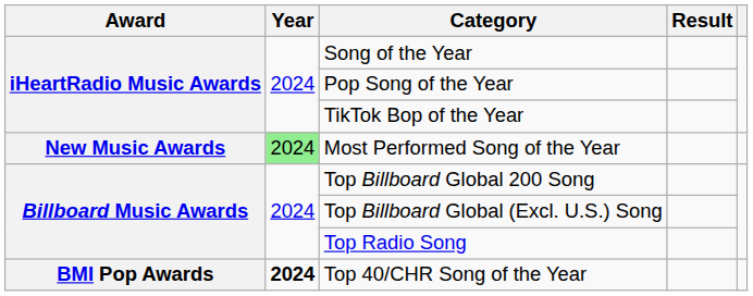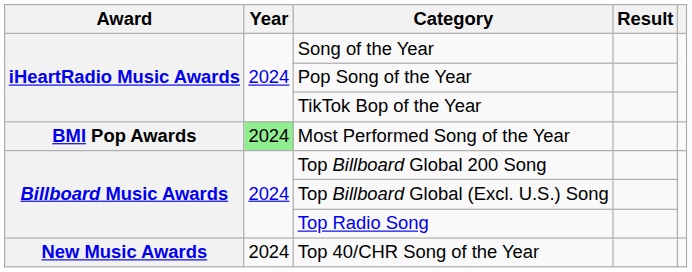Most Performed Song of the Year | Award: New Music Awards -> BMI Pop Awards
Top 40/CHR Song of the Year | Award: BMI Pop Awards -> New Music Awards
Top 40/CHR Song of the Year | Year: bold -> normal
